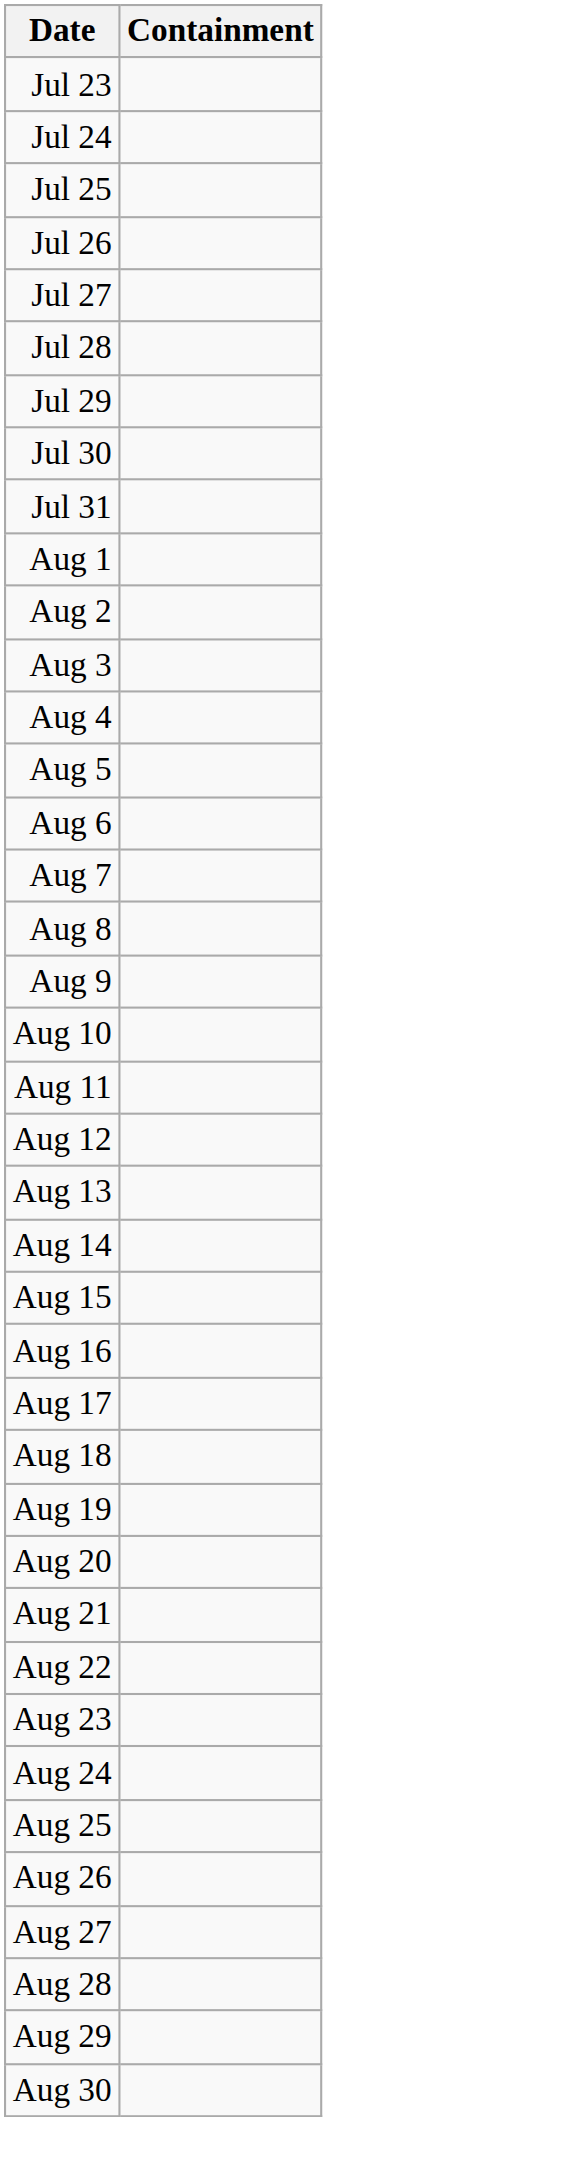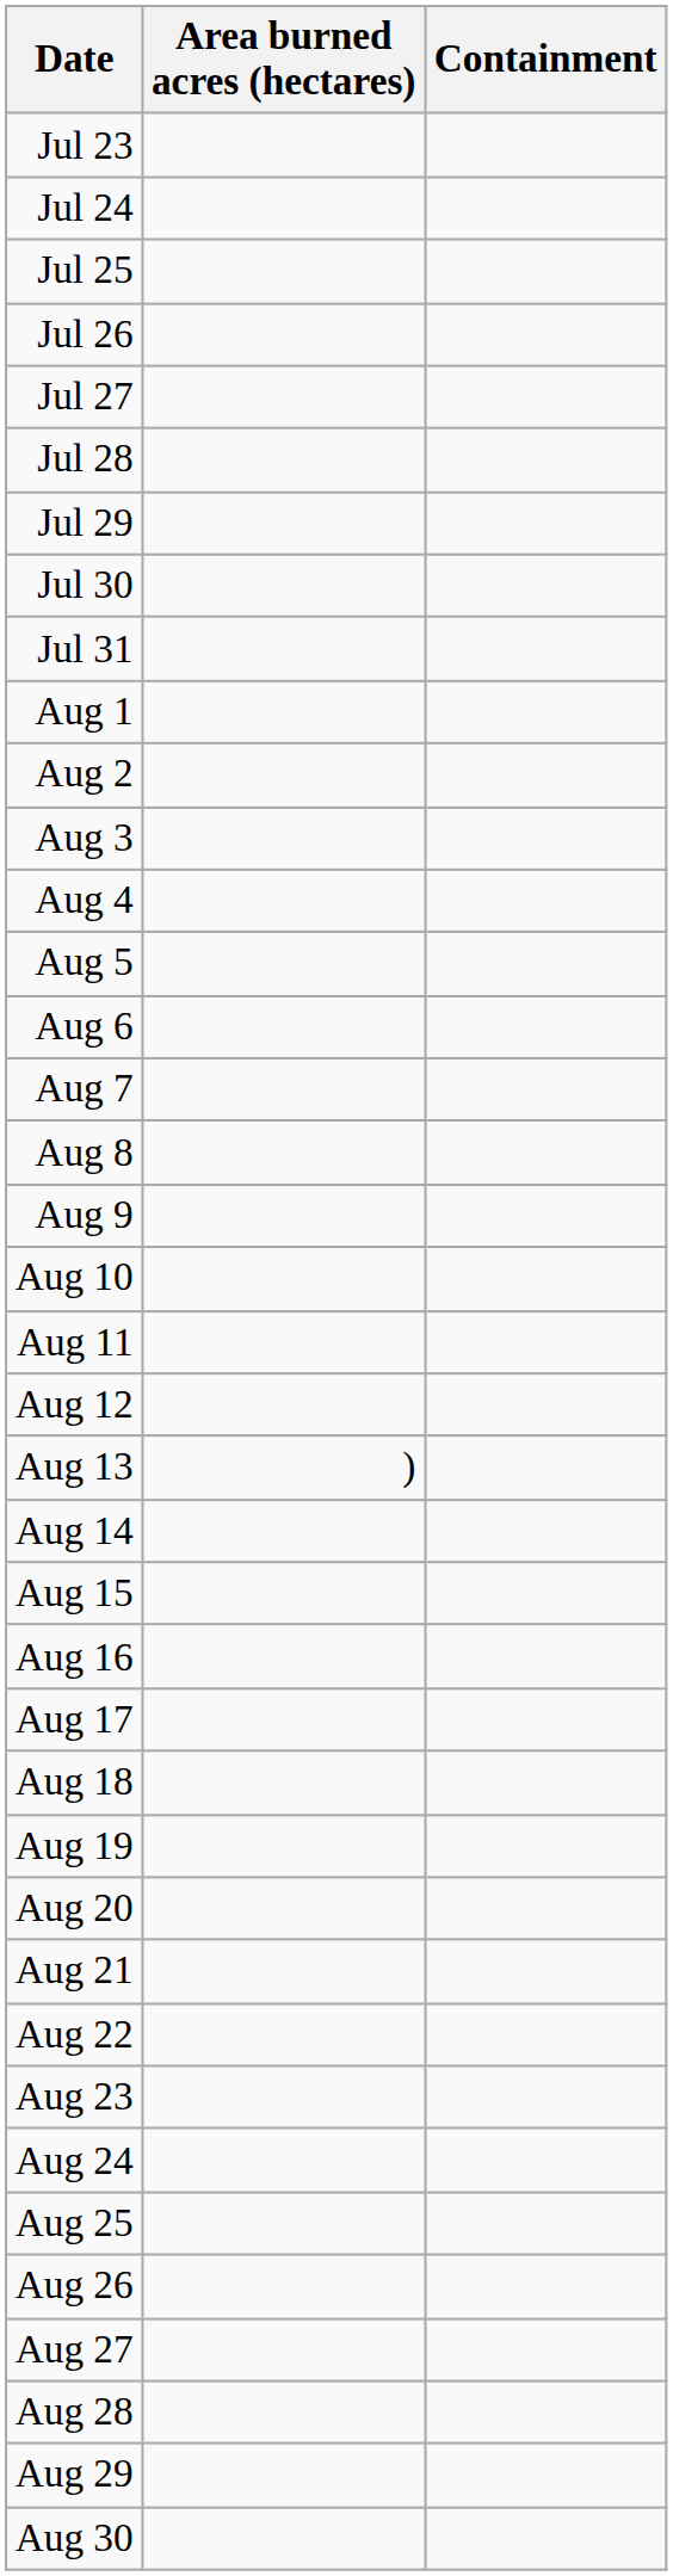+ column: Area burned acres (hectares) | )
